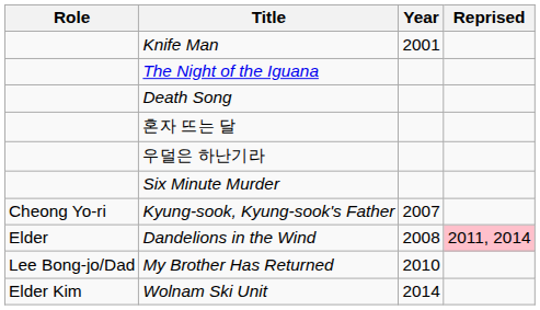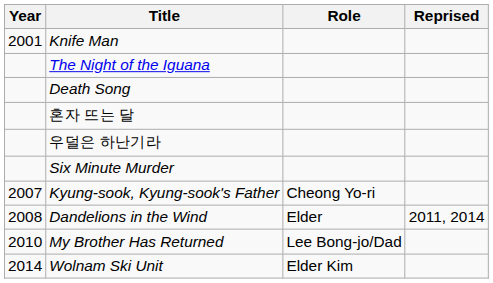columns swapped: Year <-> Role
Dandelions in the Wind | Reprised: pink background -> no background
